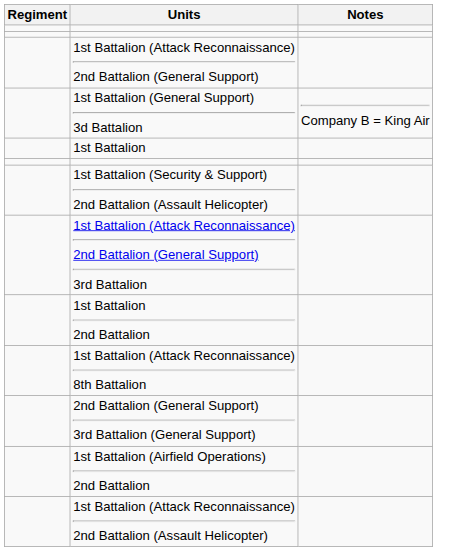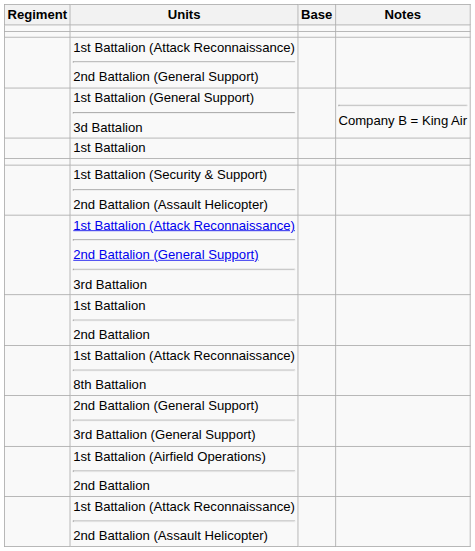+ column: Base
